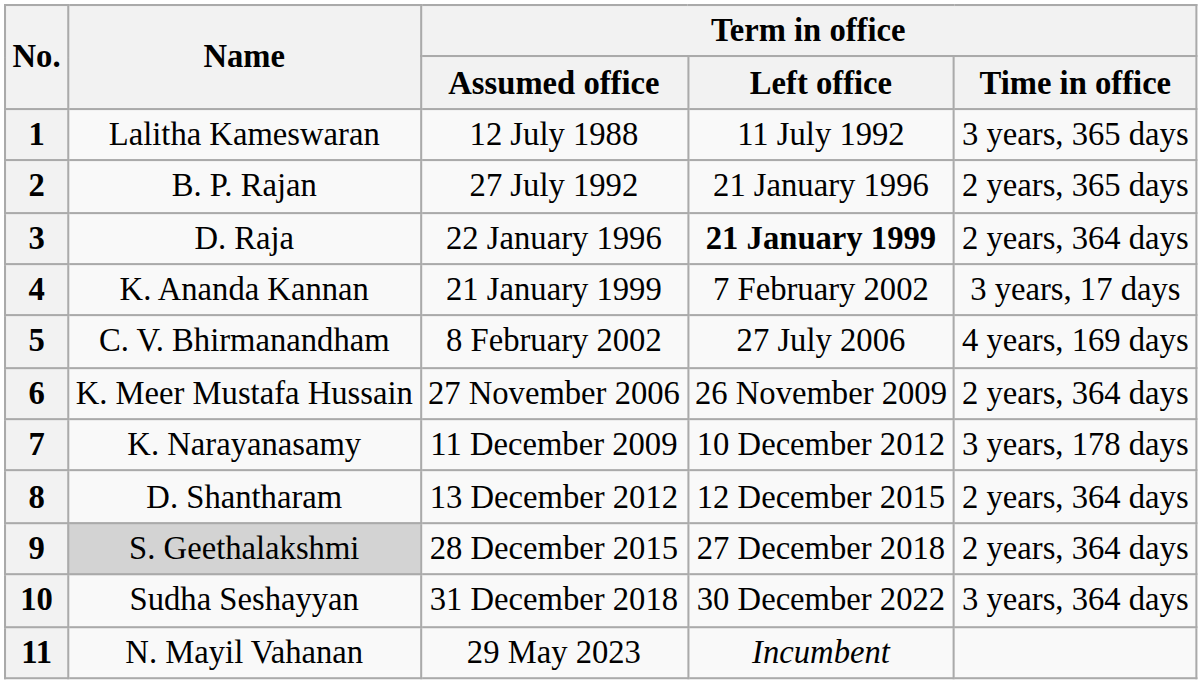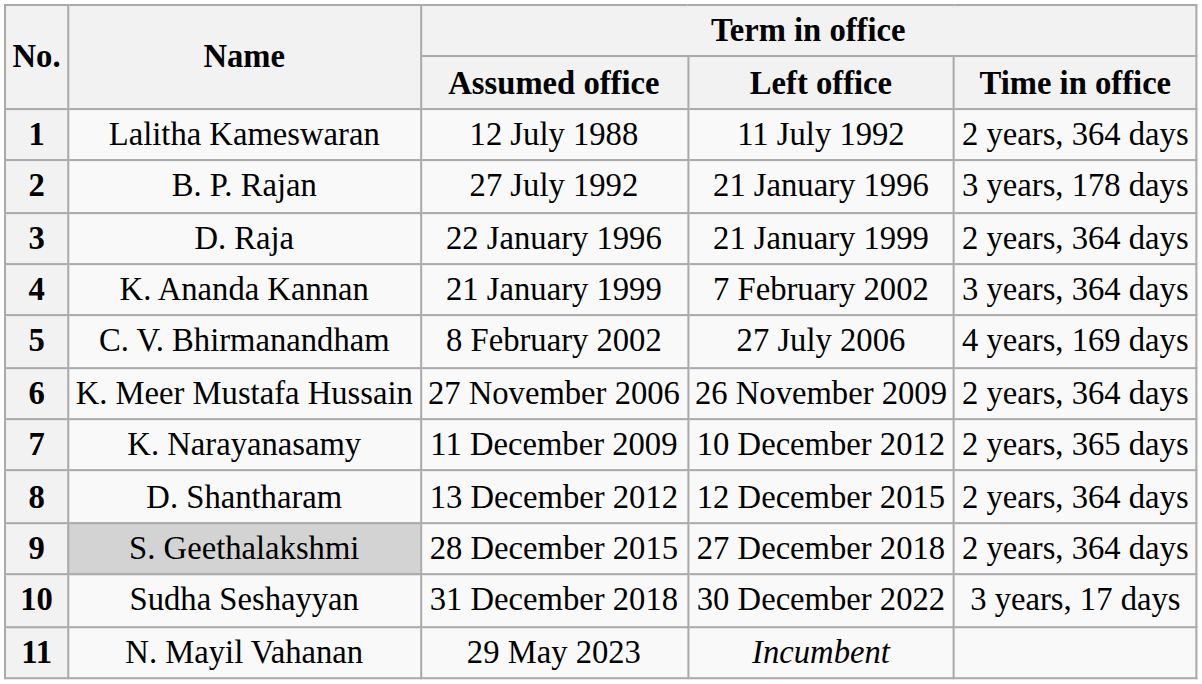1 | Term in office / Time in office: 3 years, 365 days -> 2 years, 364 days
2 | Term in office / Time in office: 2 years, 365 days -> 3 years, 178 days
3 | Term in office / Left office: bold -> normal
4 | Term in office / Time in office: 3 years, 17 days -> 3 years, 364 days
7 | Term in office / Time in office: 3 years, 178 days -> 2 years, 365 days
10 | Term in office / Time in office: 3 years, 364 days -> 3 years, 17 days
